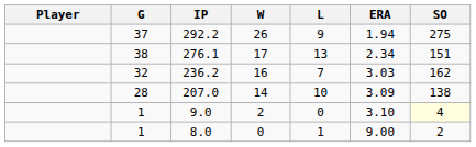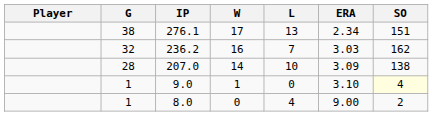- row: 37 | 292.2 | 26 | 9 | 1.94 | 275
9.0 | W: 2 -> 1
8.0 | L: 1 -> 4
